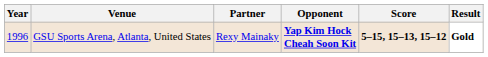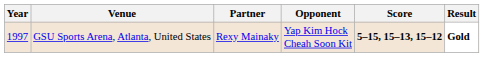GSU Sports Arena, Atlanta, United States | Year: 1996 -> 1997
GSU Sports Arena, Atlanta, United States | Opponent: bold -> normal
